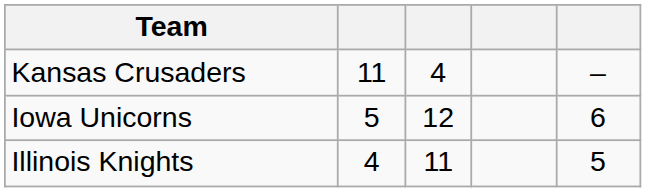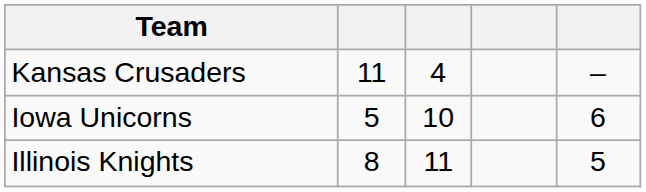Iowa Unicorns | column 3: 12 -> 10
Illinois Knights | column 2: 4 -> 8
